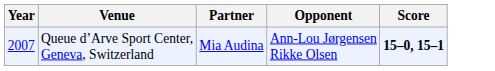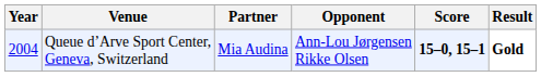+ column: Result | Gold
Queue d’Arve Sport Center, Geneva, Switzerland | Year: 2007 -> 2004
